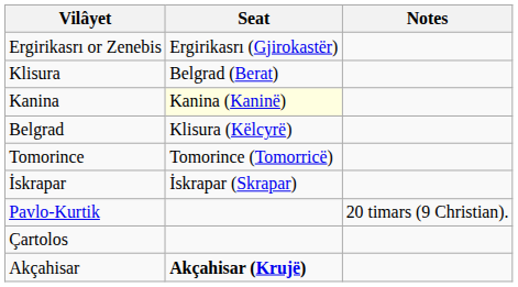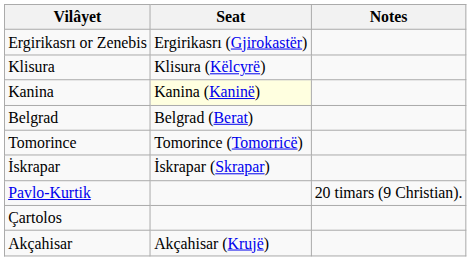Klisura | Seat: Belgrad (Berat) -> Klisura (Këlcyrë)
Belgrad | Seat: Klisura (Këlcyrë) -> Belgrad (Berat)
Akçahisar | Seat: bold -> normal
